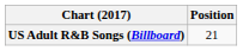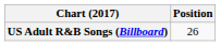US Adult R&B Songs (Billboard) | Position: 21 -> 26
